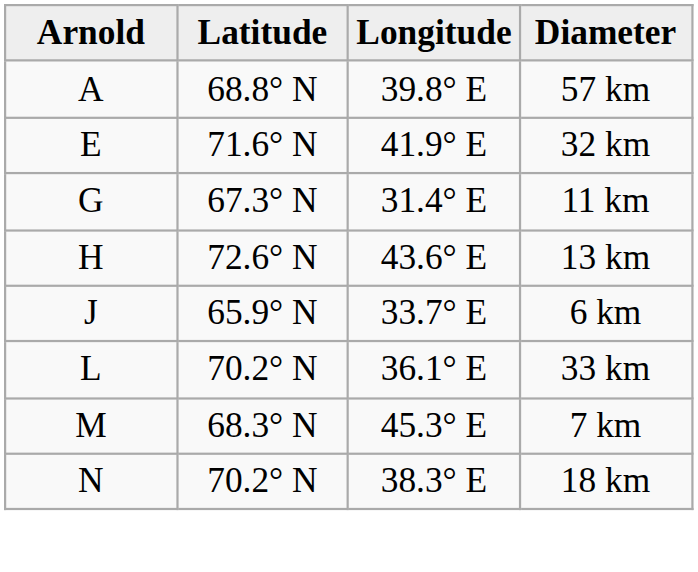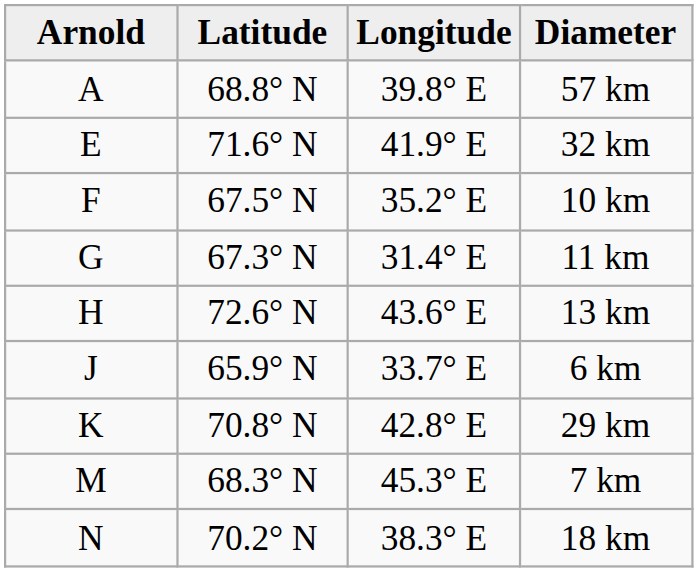+ row: F | 67.5° N | 35.2° E | 10 km
+ row: K | 70.8° N | 42.8° E | 29 km
- row: L | 70.2° N | 36.1° E | 33 km
